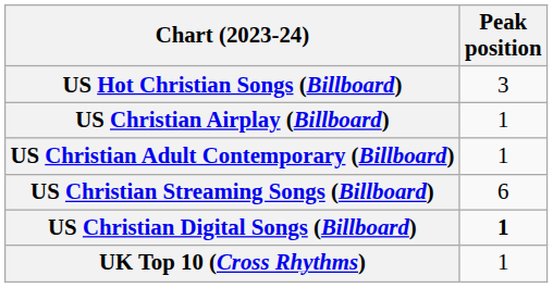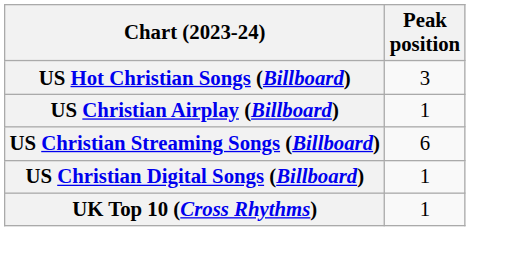- row: US Christian Adult Contemporary (Billboard) | 1
US Christian Digital Songs (Billboard) | Peak position: bold -> normal
